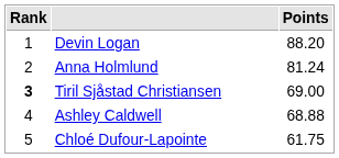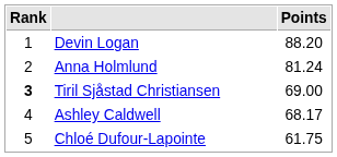Ashley Caldwell | Points: 68.88 -> 68.17
